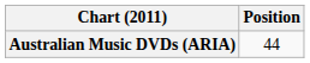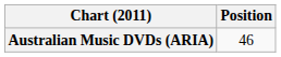Australian Music DVDs (ARIA) | Position: 44 -> 46
